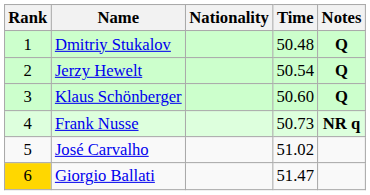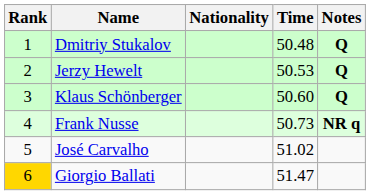Jerzy Hewelt | Time: 50.54 -> 50.53
